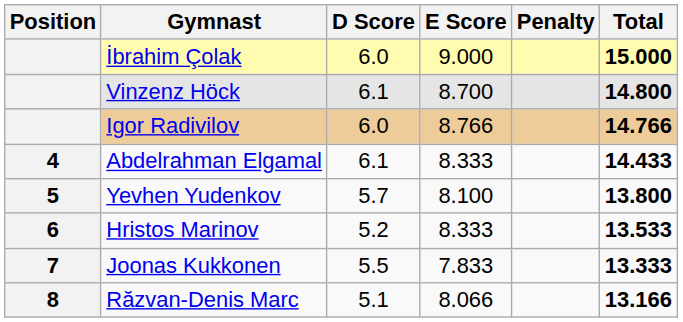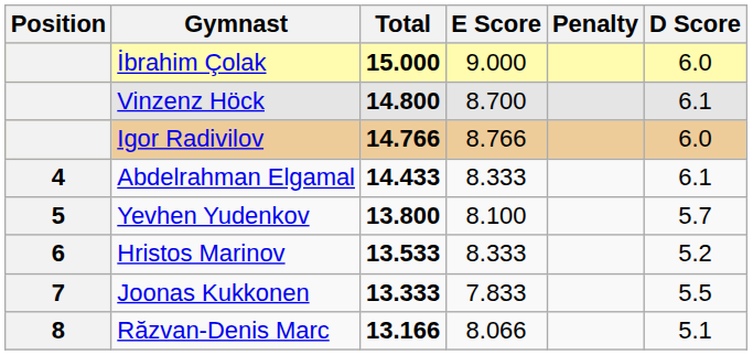columns swapped: D Score <-> Total
